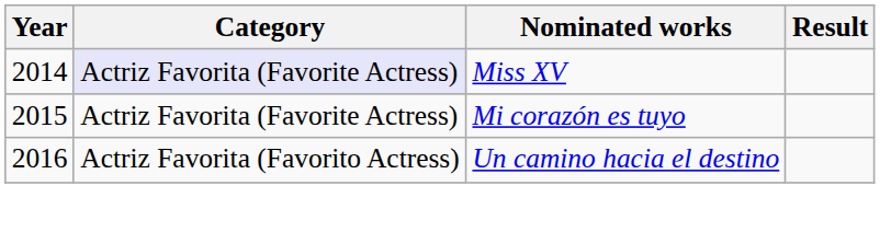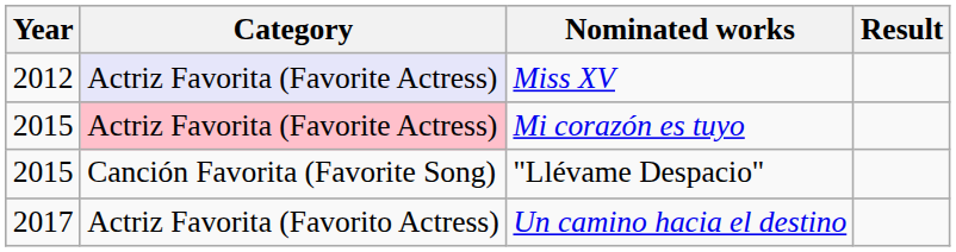Miss XV | Year: 2014 -> 2012
Mi corazón es tuyo | Category: no background -> pink background
+ row: 2015 | Canción Favorita (Favorite Song) | "Llévame Despacio"
Un camino hacia el destino | Year: 2016 -> 2017
